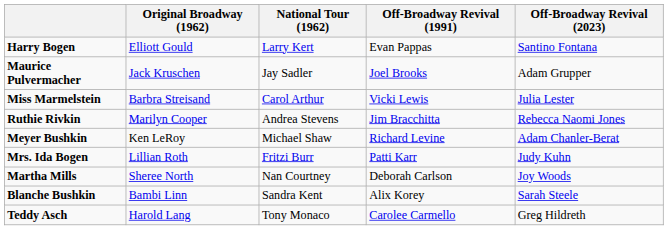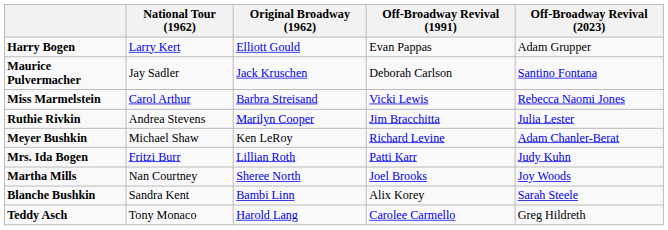columns swapped: Original Broadway (1962) <-> National Tour (1962)
Harry Bogen | Off-Broadway Revival (2023): Santino Fontana -> Adam Grupper
Maurice Pulvermacher | Off-Broadway Revival (1991): Joel Brooks -> Deborah Carlson
Maurice Pulvermacher | Off-Broadway Revival (2023): Adam Grupper -> Santino Fontana
Miss Marmelstein | Off-Broadway Revival (2023): Julia Lester -> Rebecca Naomi Jones
Ruthie Rivkin | Off-Broadway Revival (2023): Rebecca Naomi Jones -> Julia Lester
Martha Mills | Off-Broadway Revival (1991): Deborah Carlson -> Joel Brooks
